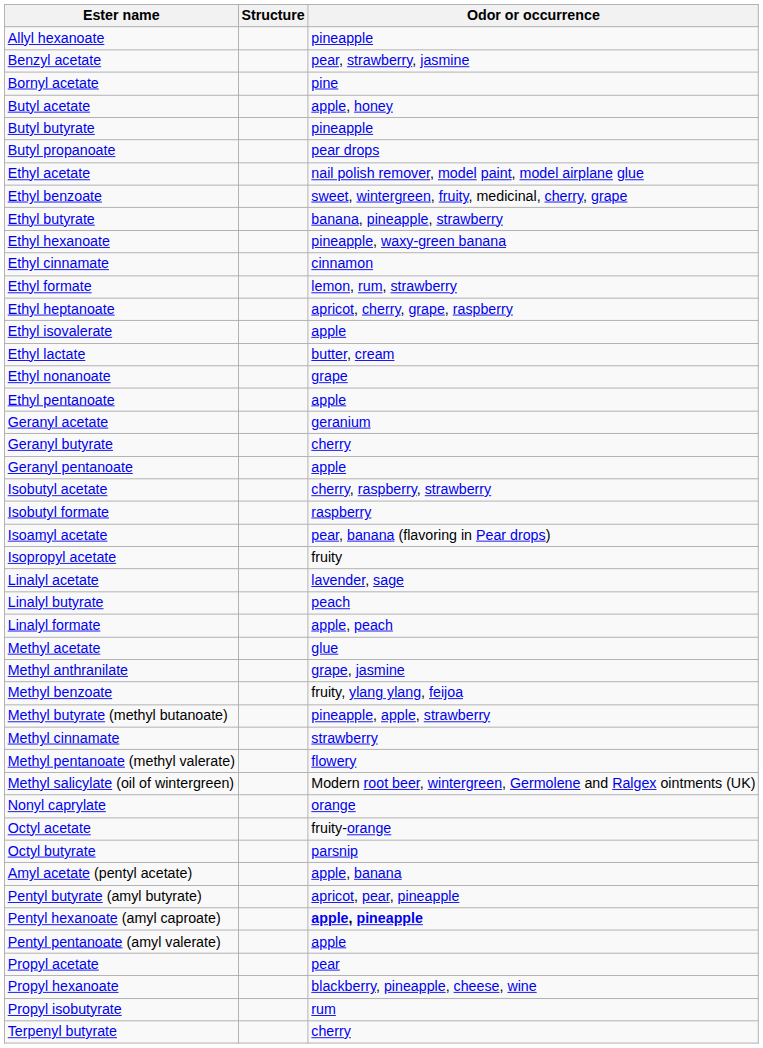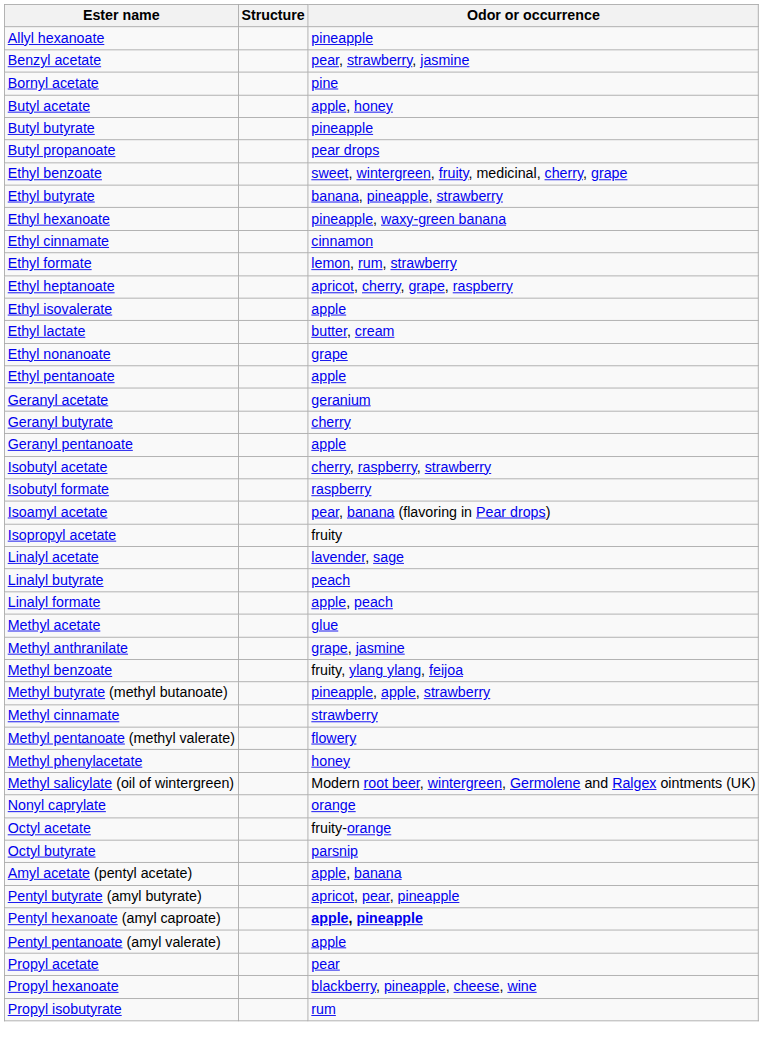- row: Ethyl acetate | nail polish remover, model paint, model airplane glue
+ row: Methyl phenylacetate | honey
- row: Terpenyl butyrate | cherry
